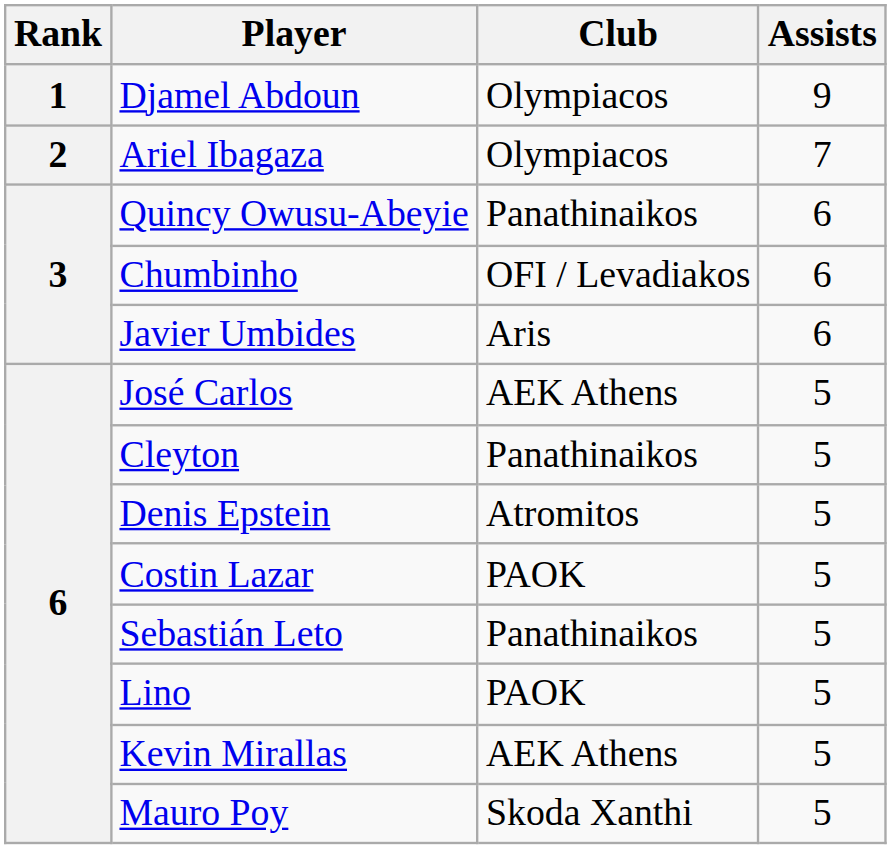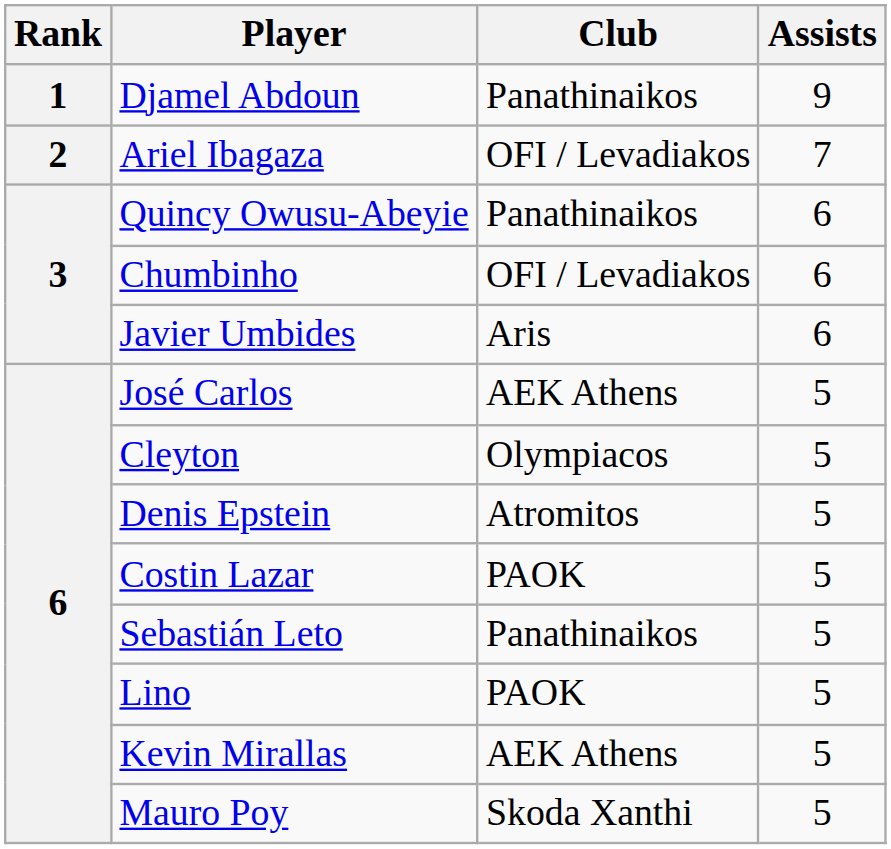Djamel Abdoun | Club: Olympiacos -> Panathinaikos
Ariel Ibagaza | Club: Olympiacos -> OFI / Levadiakos
Cleyton | Club: Panathinaikos -> Olympiacos
